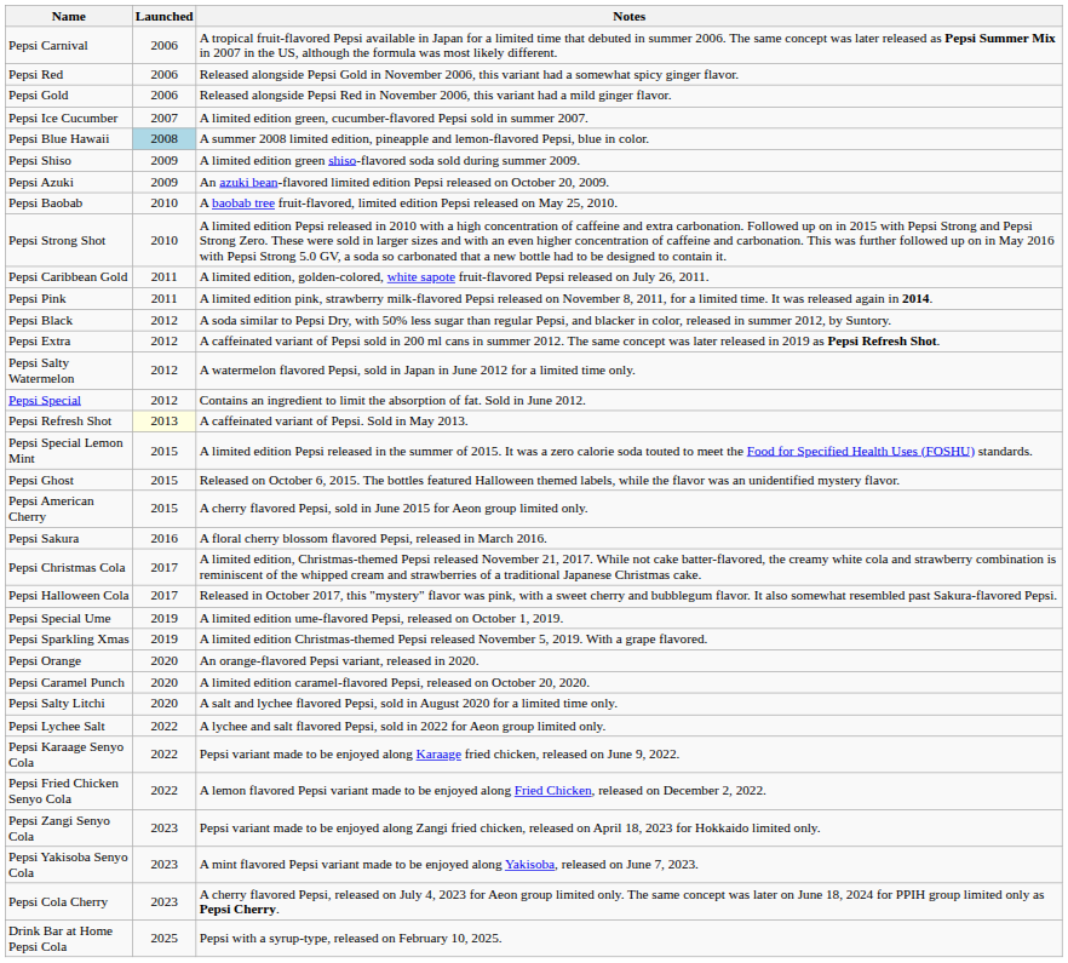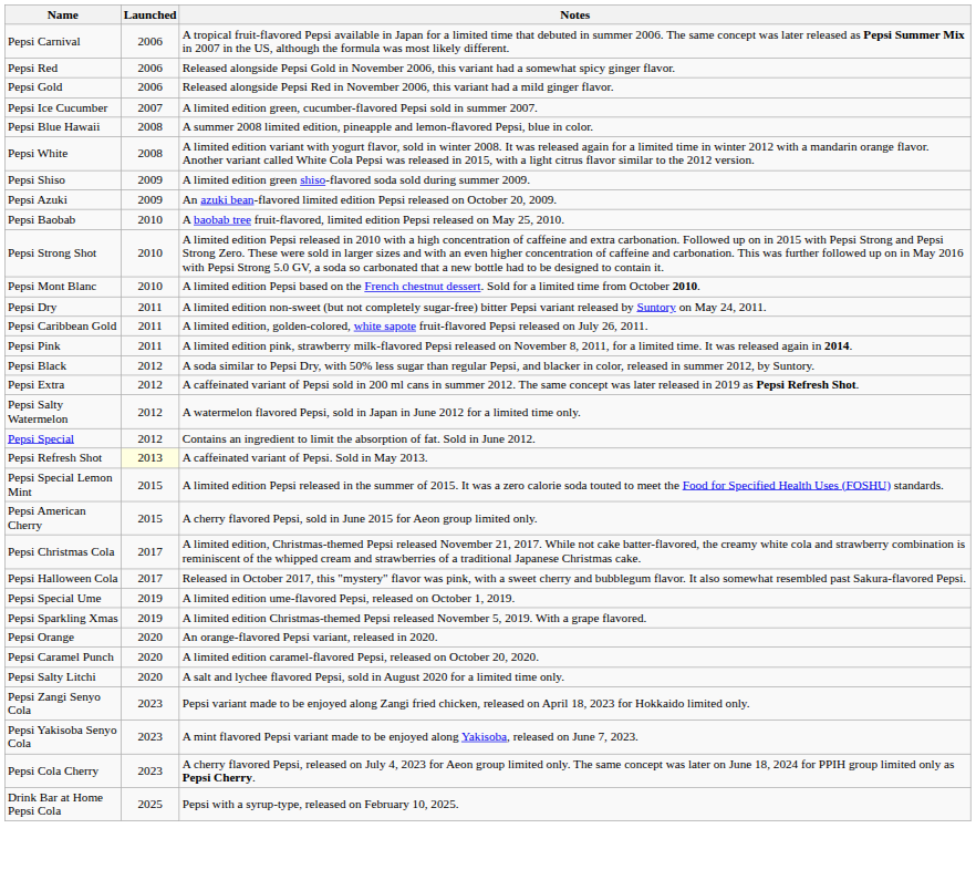Pepsi Blue Hawaii | Launched: lightblue background -> no background
+ row: Pepsi White | 2008 | A limited edition variant with yogurt flavor, sold in winter 2008. It was released again for a limited time in winter 2012 with a mandarin orange flavor. Another variant called White Cola Pepsi was released in 2015, with a light citrus flavor similar to the 2012 version.
+ row: Pepsi Mont Blanc | 2010 | A limited edition Pepsi based on the French chestnut dessert. Sold for a limited time from October 2010.
+ row: Pepsi Dry | 2011 | A limited edition non-sweet (but not completely sugar-free) bitter Pepsi variant released by Suntory on May 24, 2011.
- row: Pepsi Ghost | 2015 | Released on October 6, 2015. The bottles featured Halloween themed labels, while the flavor was an unidentified mystery flavor.
- row: Pepsi Sakura | 2016 | A floral cherry blossom flavored Pepsi, released in March 2016.
- row: Pepsi Lychee Salt | 2022 | A lychee and salt flavored Pepsi, sold in 2022 for Aeon group limited only.
- row: Pepsi Karaage Senyo Cola | 2022 | Pepsi variant made to be enjoyed along Karaage fried chicken, released on June 9, 2022.
- row: Pepsi Fried Chicken Senyo Cola | 2022 | A lemon flavored Pepsi variant made to be enjoyed along Fried Chicken, released on December 2, 2022.
